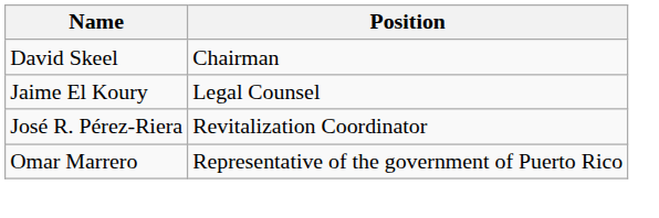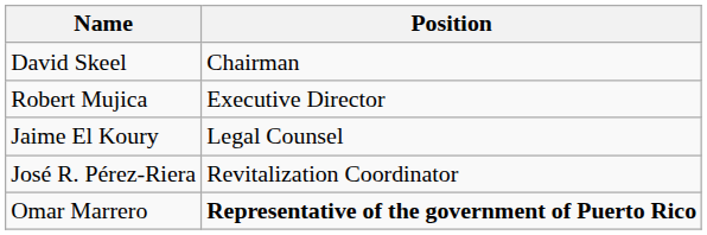+ row: Robert Mujica | Executive Director
Omar Marrero | Position: normal -> bold
